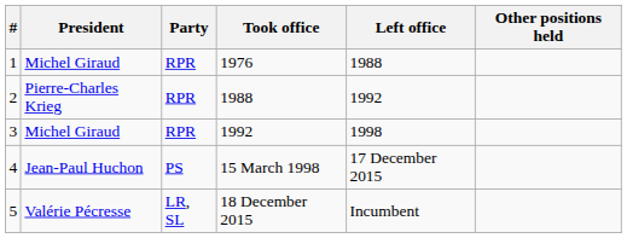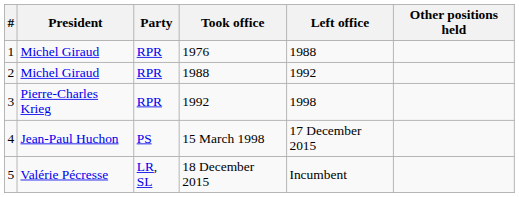2 | President: Pierre-Charles Krieg -> Michel Giraud
3 | President: Michel Giraud -> Pierre-Charles Krieg
